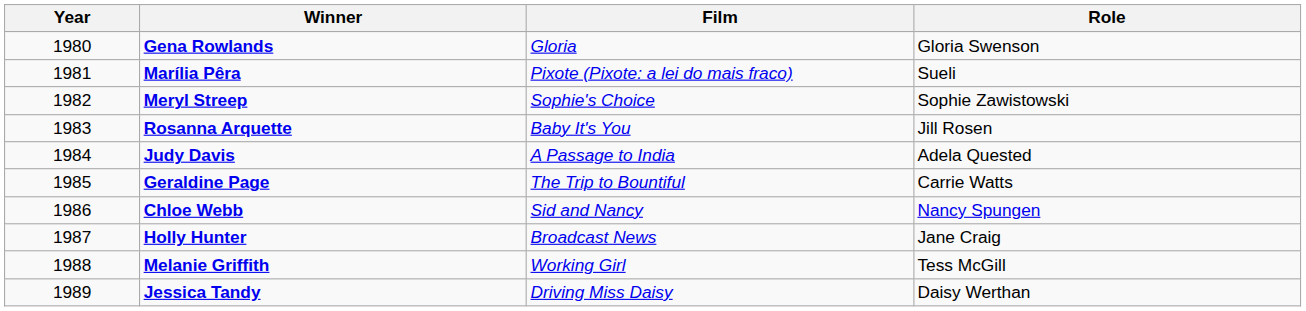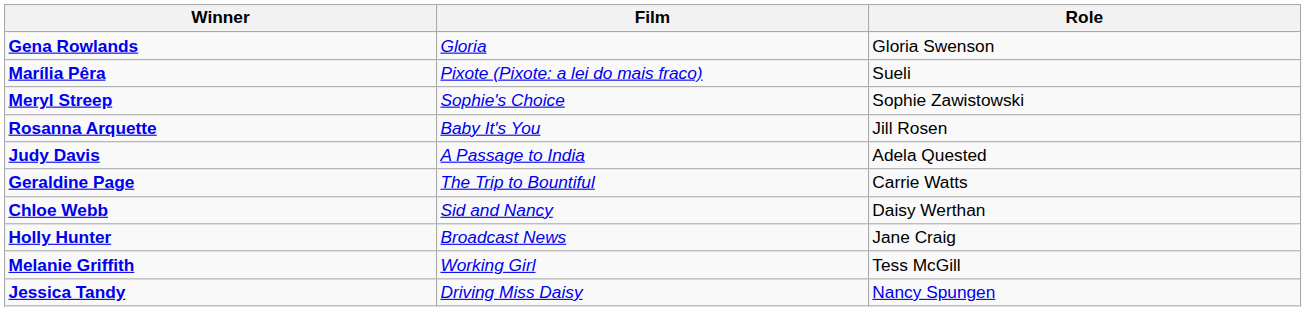- column: Year | 1980 | 1981 | 1982 | 1983 | 1984 | 1985 | 1986 | 1987 | 1988 | 1989
Chloe Webb | Role: Nancy Spungen -> Daisy Werthan
Jessica Tandy | Role: Daisy Werthan -> Nancy Spungen
